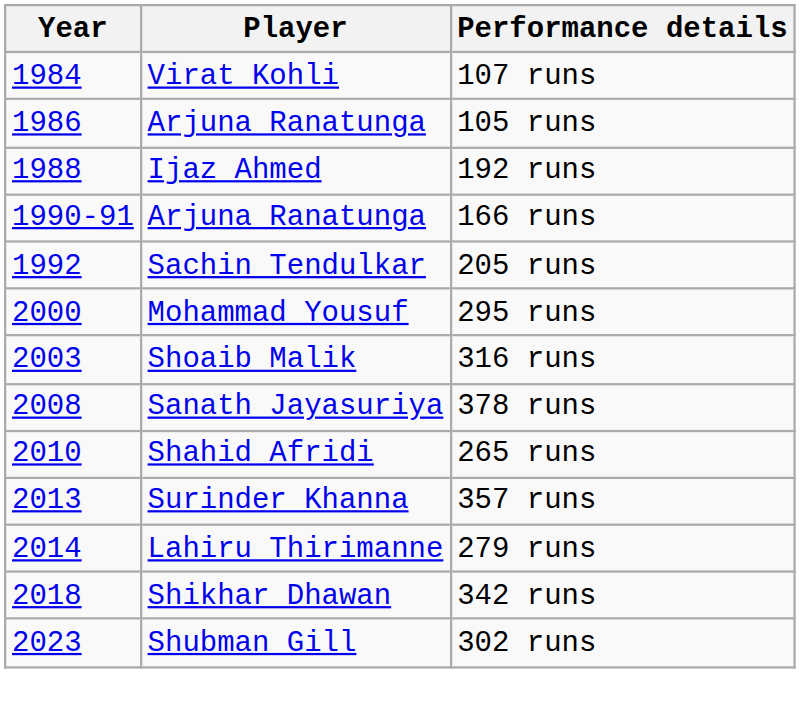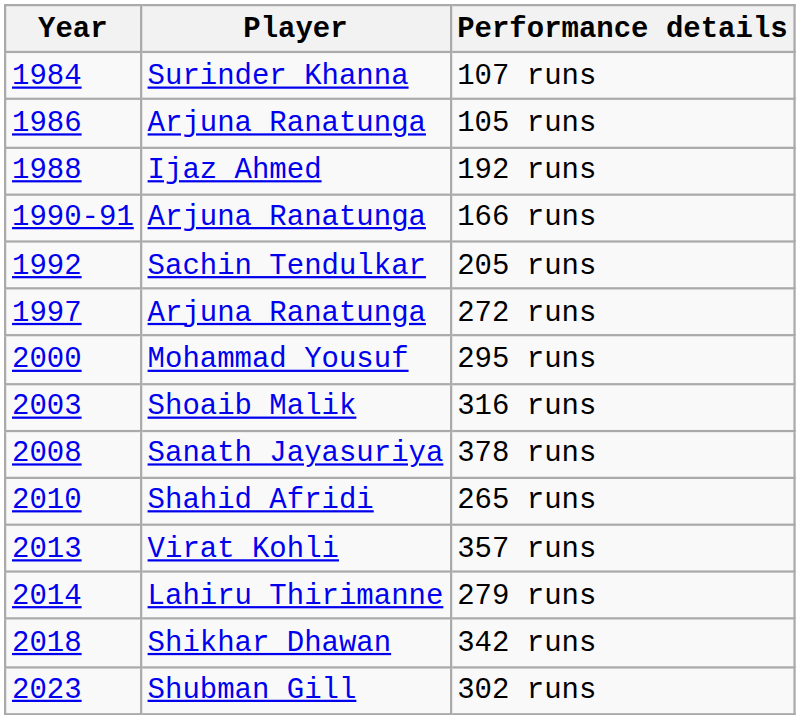107 runs | Player: Virat Kohli -> Surinder Khanna
+ row: 1997 | Arjuna Ranatunga | 272 runs
357 runs | Player: Surinder Khanna -> Virat Kohli
